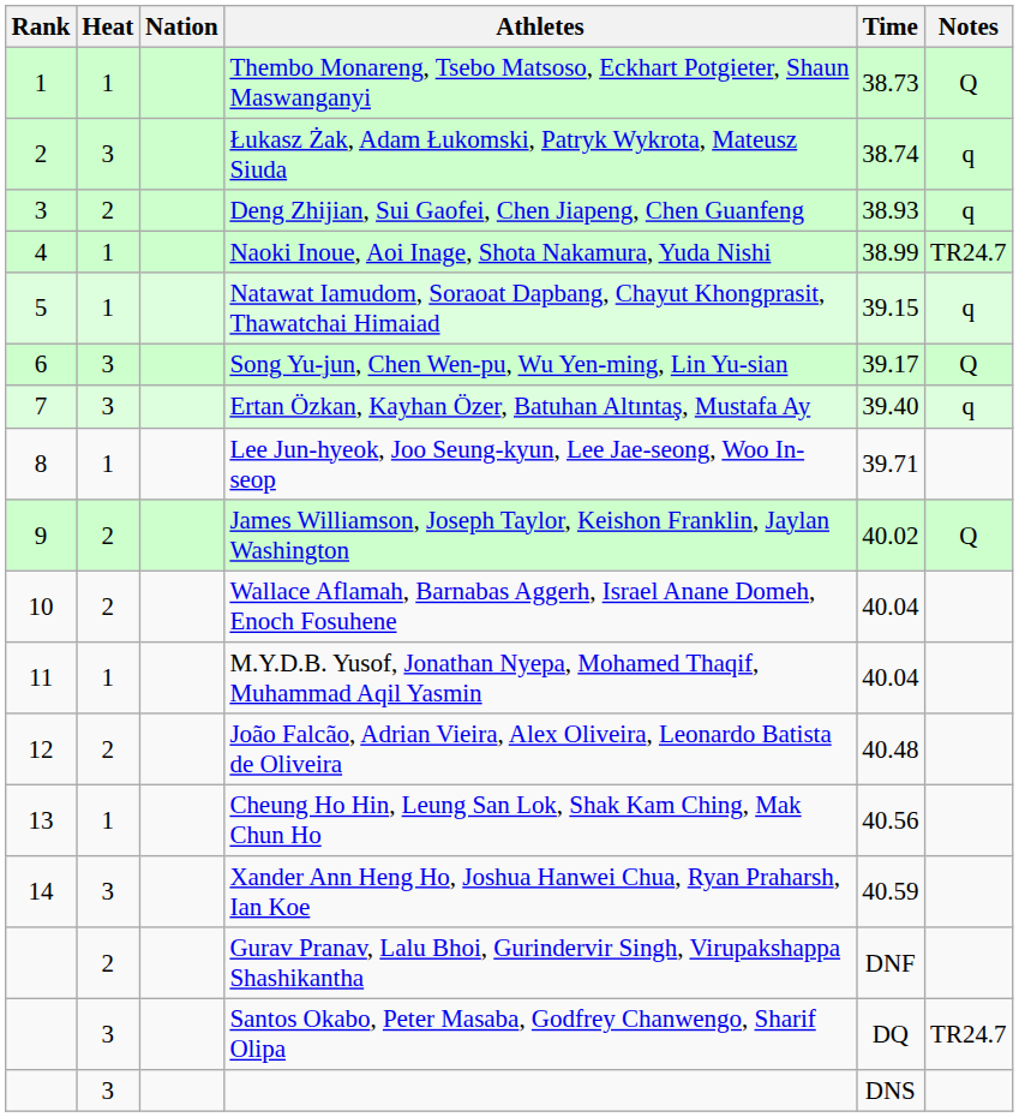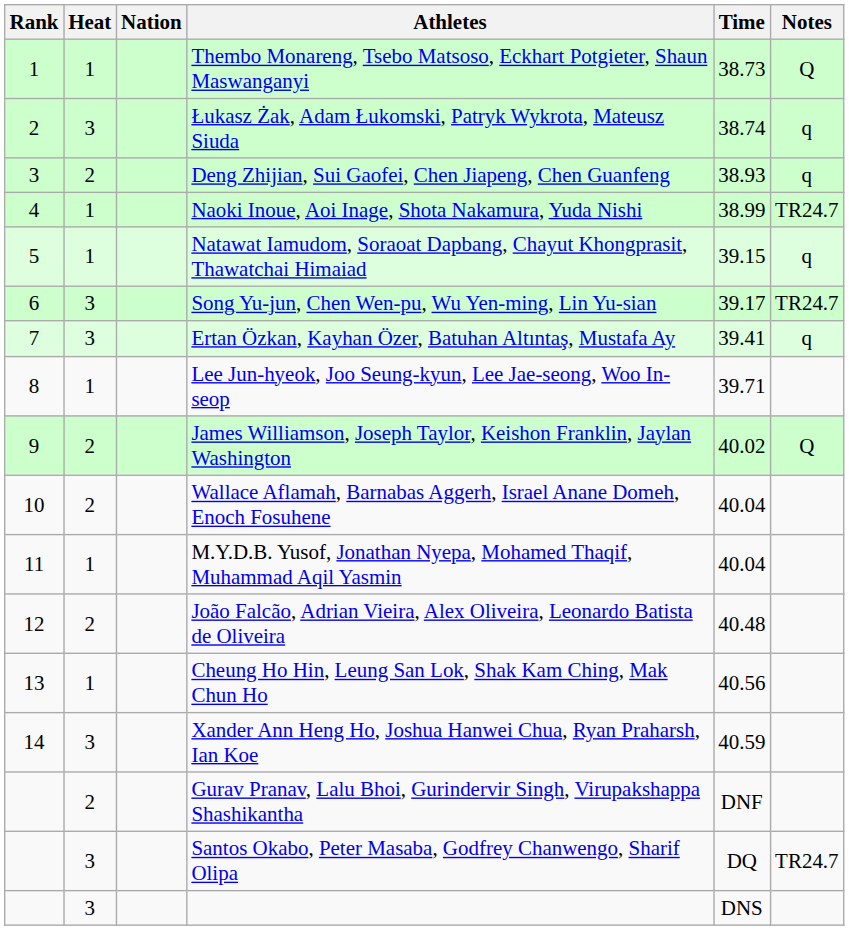Song Yu-jun, Chen Wen-pu, Wu Yen-ming, Lin Yu-sian | Notes: Q -> TR24.7
Ertan Özkan, Kayhan Özer, Batuhan Altıntaş, Mustafa Ay | Time: 39.40 -> 39.41
